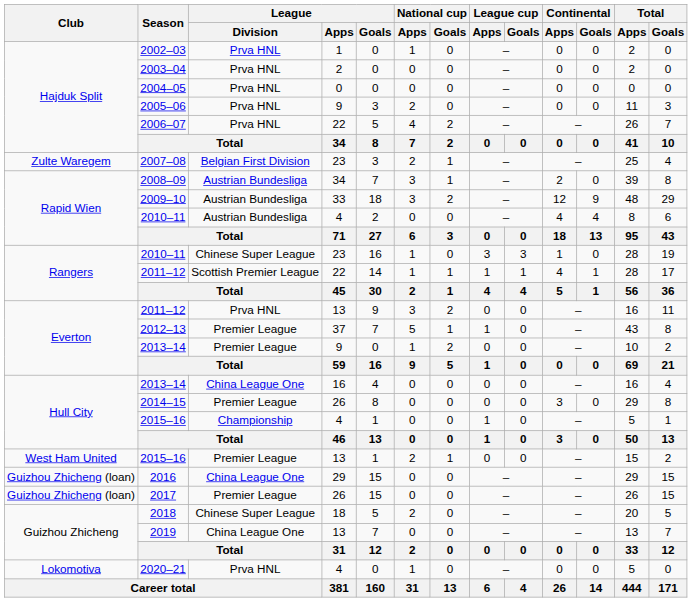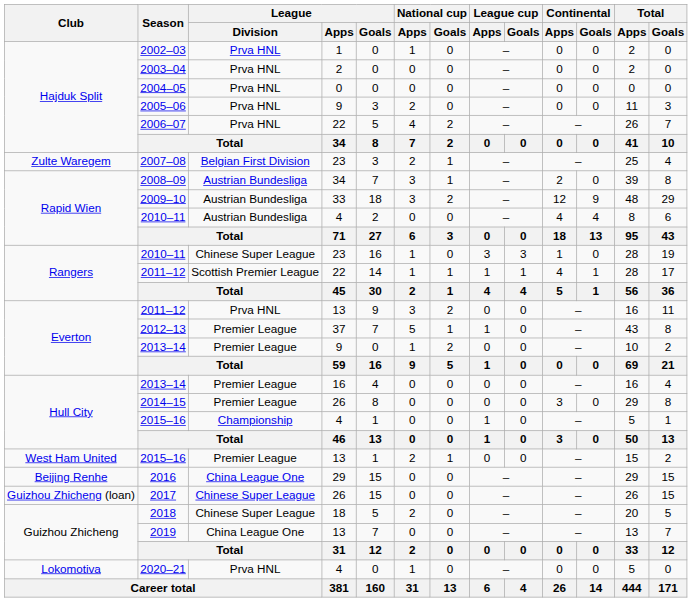2013–14 / 16 | League / Division: China League One -> Premier League
2016 | Club: Guizhou Zhicheng (loan) -> Beijing Renhe
2017 | League / Division: Premier League -> Chinese Super League
